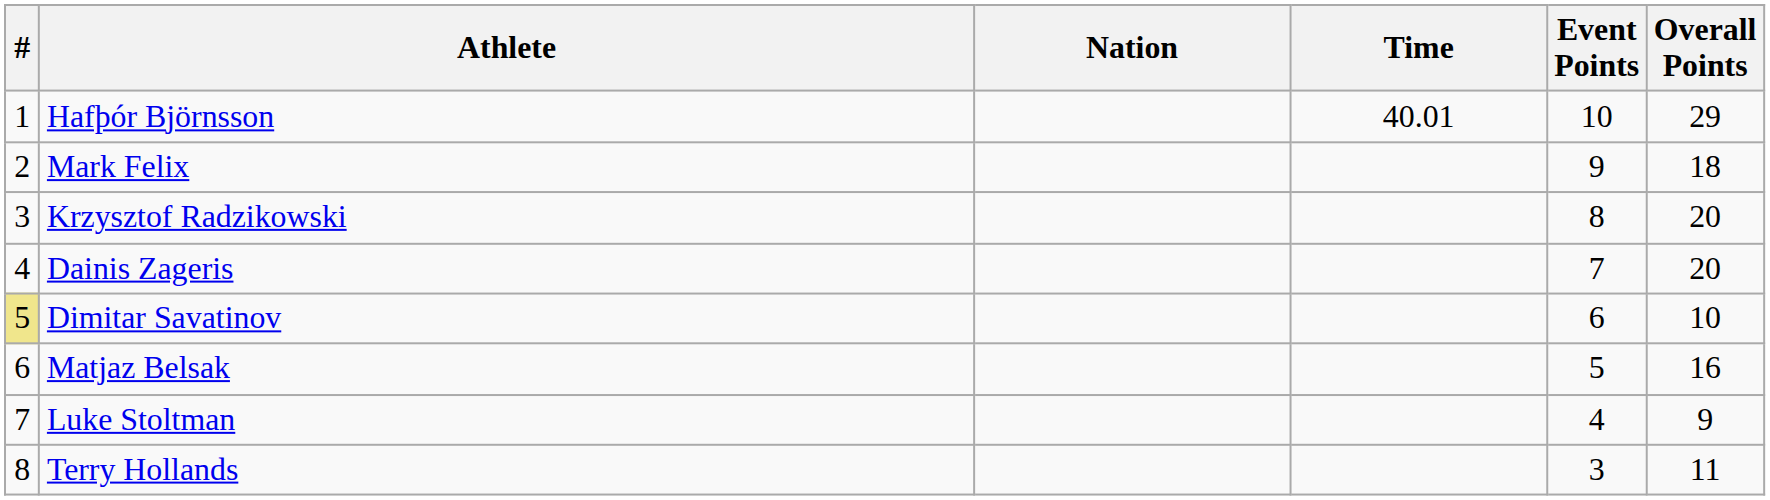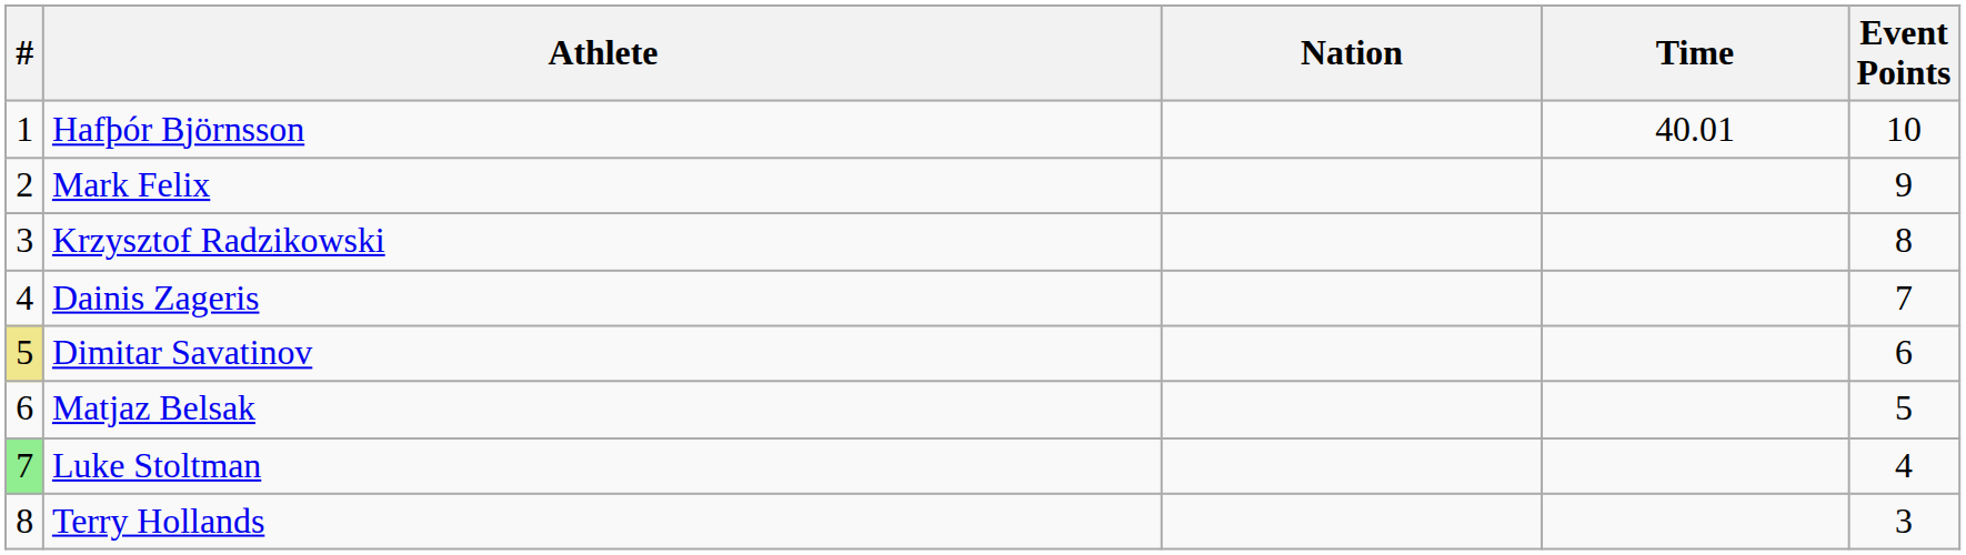- column: Overall Points | 29 | 18 | 20 | 20 | 10 | 16 | 9 | 11
Luke Stoltman | #: no background -> lightgreen background
